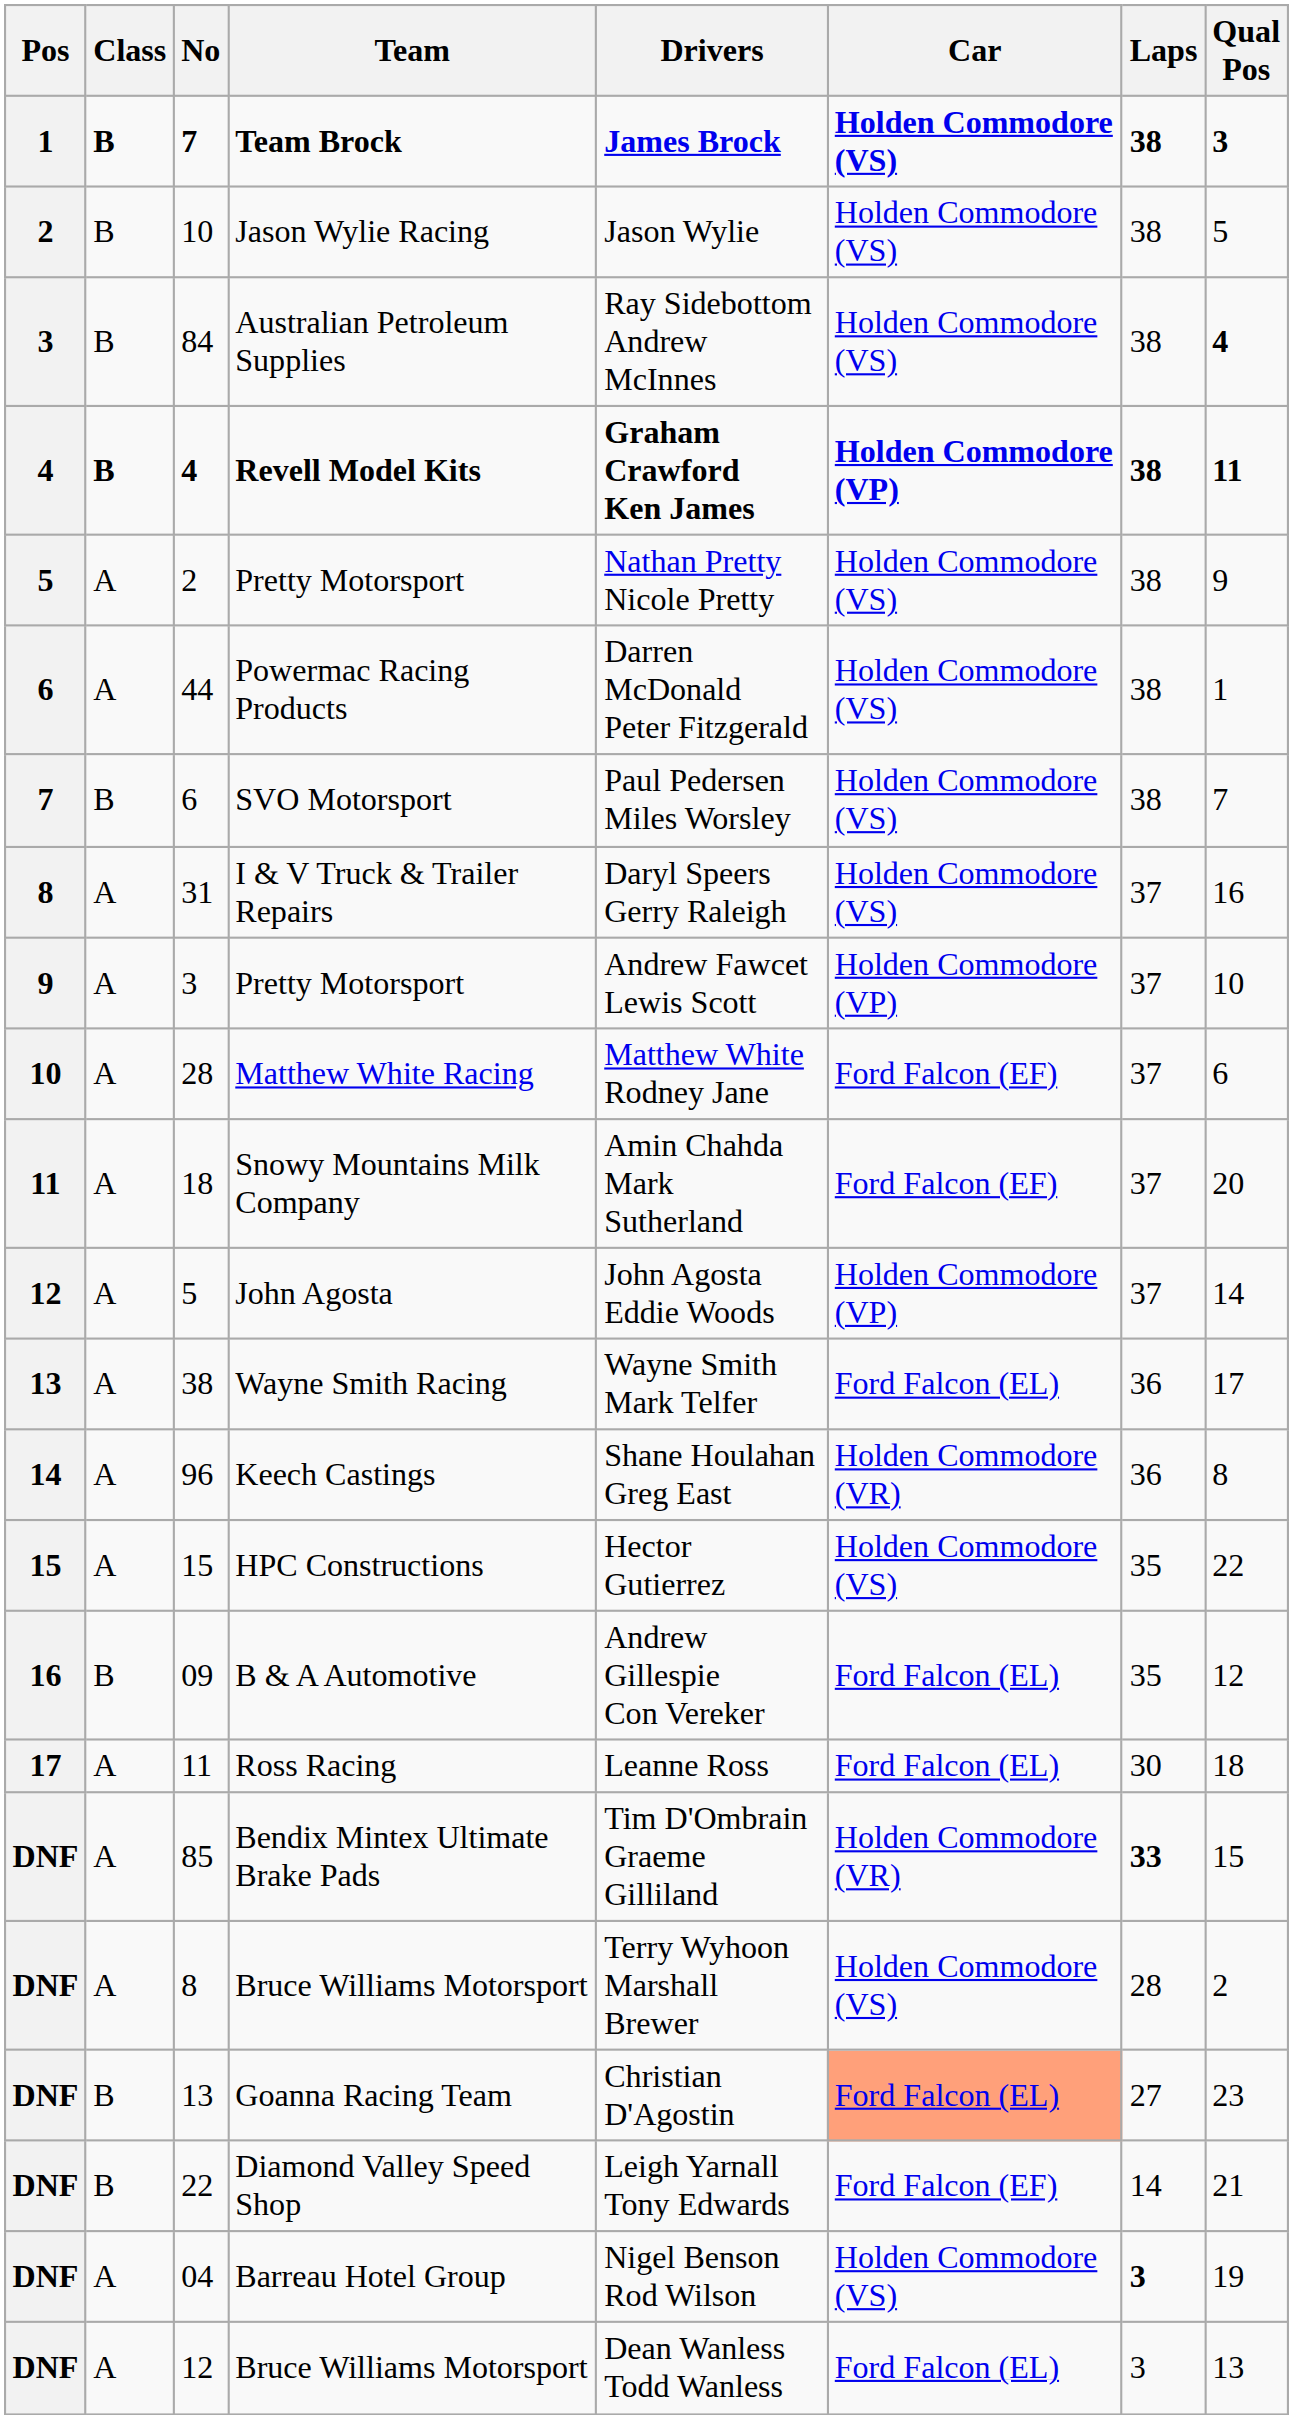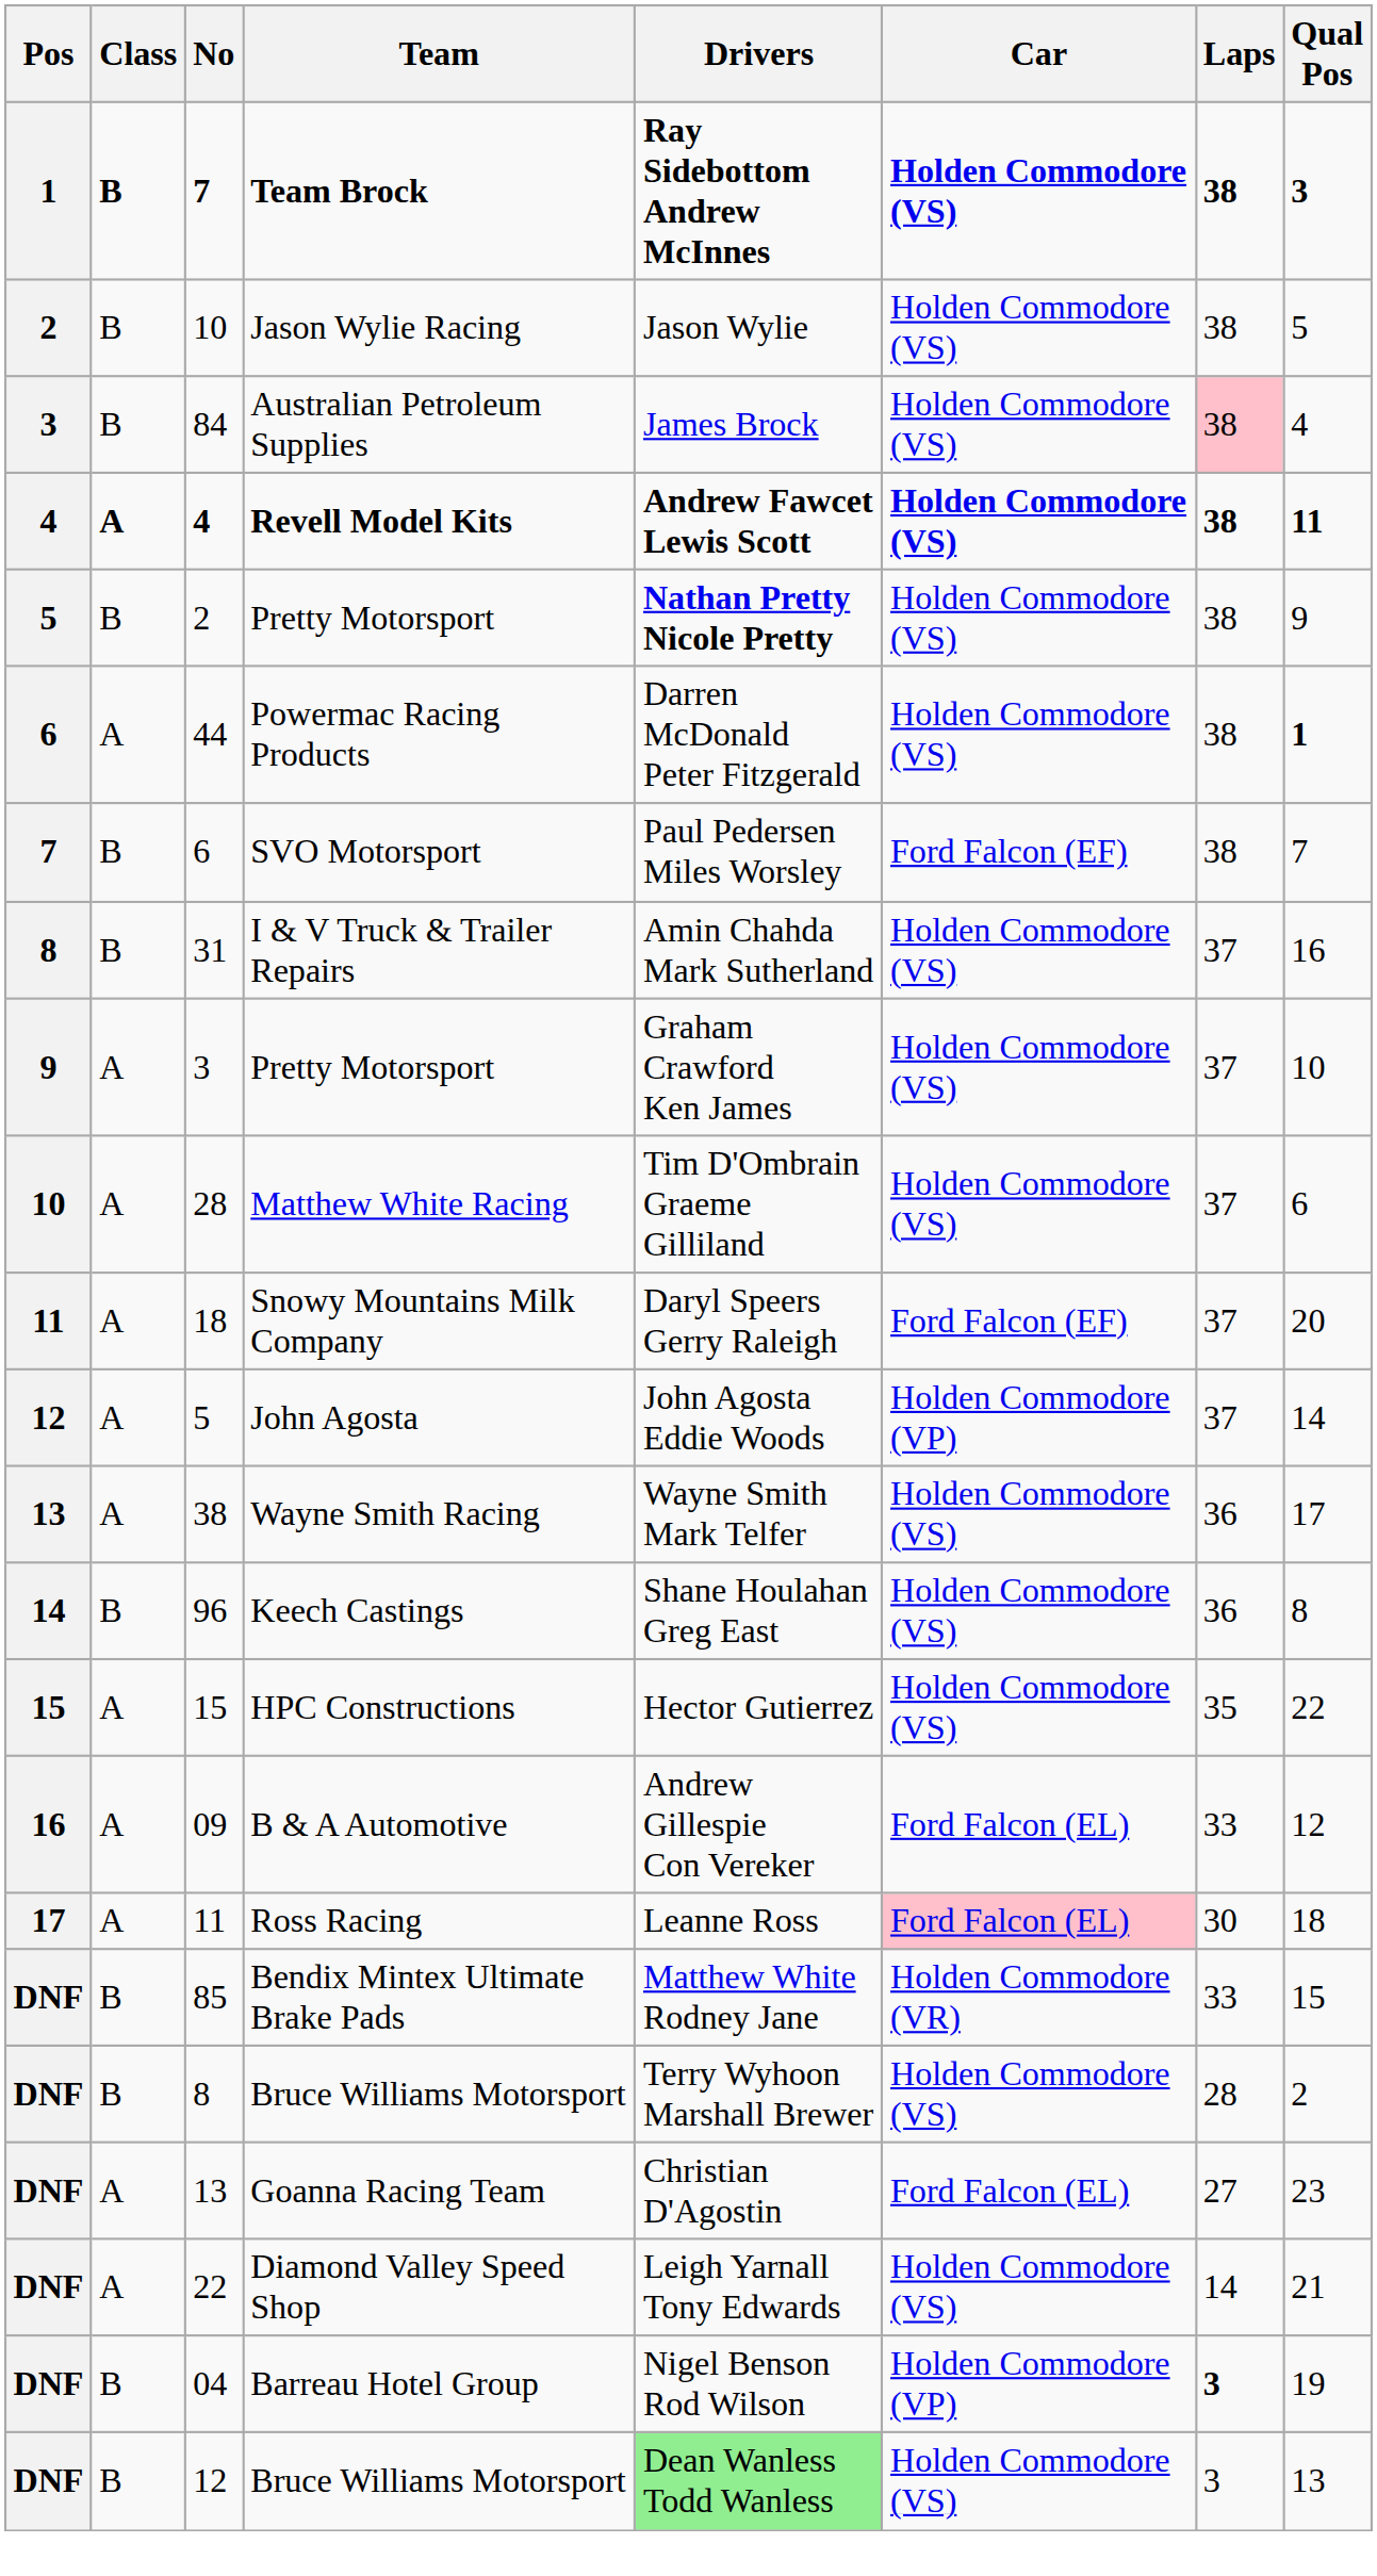Team Brock | Drivers: James Brock -> Ray Sidebottom Andrew McInnes
Australian Petroleum Supplies | Drivers: Ray Sidebottom Andrew McInnes -> James Brock
Australian Petroleum Supplies | Laps: no background -> pink background
Australian Petroleum Supplies | Qual Pos: bold -> normal
Revell Model Kits | Class: B -> A
Revell Model Kits | Drivers: Graham Crawford Ken James -> Andrew Fawcet Lewis Scott
Revell Model Kits | Car: Holden Commodore (VP) -> Holden Commodore (VS)
2 / Pretty Motorsport | Class: A -> B
2 / Pretty Motorsport | Drivers: normal -> bold
Powermac Racing Products | Qual Pos: normal -> bold
SVO Motorsport | Car: Holden Commodore (VS) -> Ford Falcon (EF)
I & V Truck & Trailer Repairs | Class: A -> B
I & V Truck & Trailer Repairs | Drivers: Daryl Speers Gerry Raleigh -> Amin Chahda Mark Sutherland
3 / Pretty Motorsport | Drivers: Andrew Fawcet Lewis Scott -> Graham Crawford Ken James
3 / Pretty Motorsport | Car: Holden Commodore (VP) -> Holden Commodore (VS)
Matthew White Racing | Drivers: Matthew White Rodney Jane -> Tim D'Ombrain Graeme Gilliland
Matthew White Racing | Car: Ford Falcon (EF) -> Holden Commodore (VS)
Snowy Mountains Milk Company | Drivers: Amin Chahda Mark Sutherland -> Daryl Speers Gerry Raleigh
Wayne Smith Racing | Car: Ford Falcon (EL) -> Holden Commodore (VS)
Keech Castings | Class: A -> B
Keech Castings | Car: Holden Commodore (VR) -> Holden Commodore (VS)
B & A Automotive | Class: B -> A
B & A Automotive | Laps: 35 -> 33
Ross Racing | Car: no background -> pink background
Bendix Mintex Ultimate Brake Pads | Class: A -> B
Bendix Mintex Ultimate Brake Pads | Drivers: Tim D'Ombrain Graeme Gilliland -> Matthew White Rodney Jane
Bendix Mintex Ultimate Brake Pads | Laps: bold -> normal
8 / Bruce Williams Motorsport | Class: A -> B
Goanna Racing Team | Class: B -> A
Goanna Racing Team | Car: lightsalmon background -> no background
Diamond Valley Speed Shop | Class: B -> A
Diamond Valley Speed Shop | Car: Ford Falcon (EF) -> Holden Commodore (VS)
Barreau Hotel Group | Class: A -> B
Barreau Hotel Group | Car: Holden Commodore (VS) -> Holden Commodore (VP)
12 / Bruce Williams Motorsport | Class: A -> B
12 / Bruce Williams Motorsport | Drivers: no background -> lightgreen background
12 / Bruce Williams Motorsport | Car: Ford Falcon (EL) -> Holden Commodore (VS)
